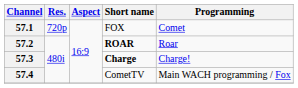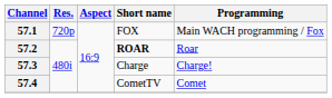57.1 | Programming: Comet -> Main WACH programming / Fox
57.3 | Short name: bold -> normal
57.4 | Programming: Main WACH programming / Fox -> Comet
